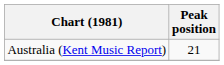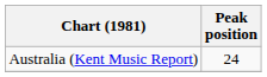Australia (Kent Music Report) | Peak position: 21 -> 24
